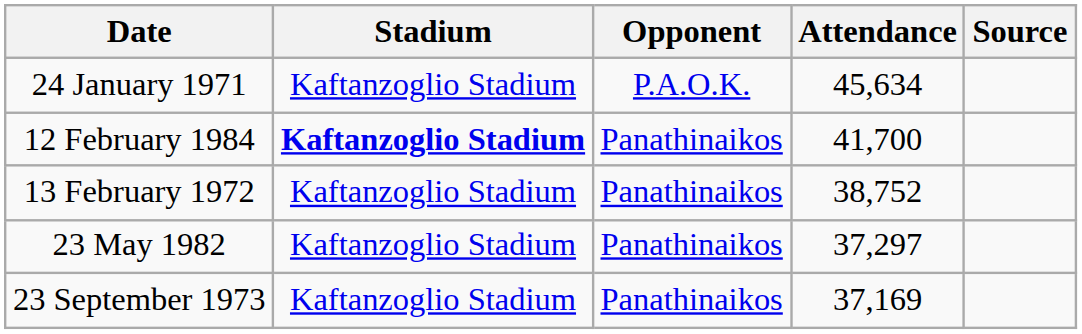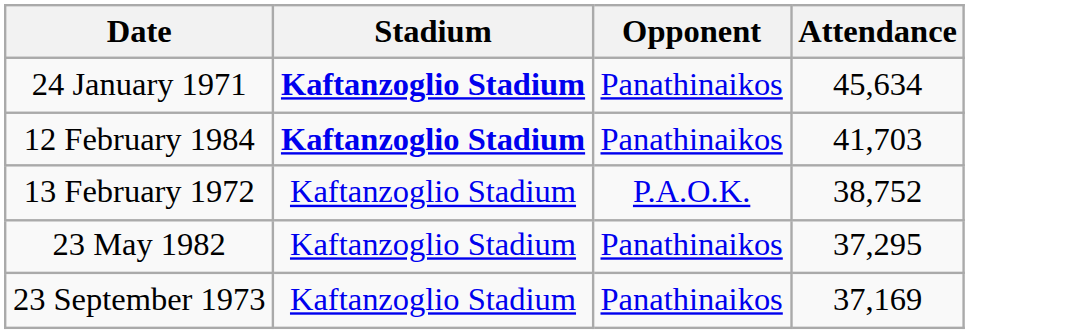- column: Source
24 January 1971 | Stadium: normal -> bold
24 January 1971 | Opponent: P.A.O.K. -> Panathinaikos
12 February 1984 | Attendance: 41,700 -> 41,703
13 February 1972 | Opponent: Panathinaikos -> P.A.O.K.
23 May 1982 | Attendance: 37,297 -> 37,295
